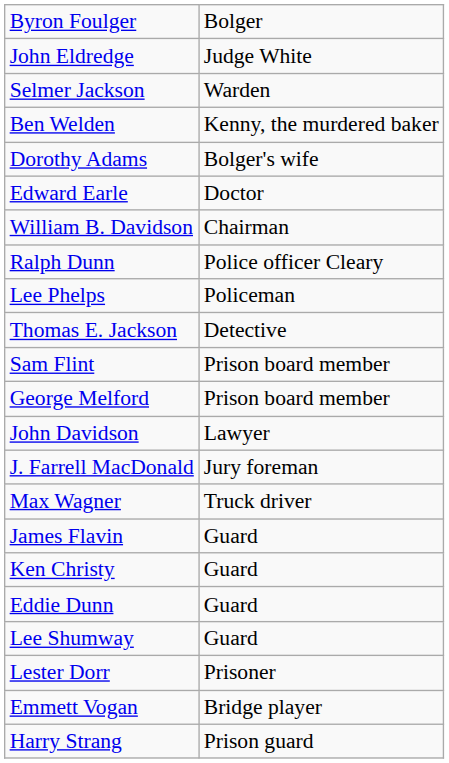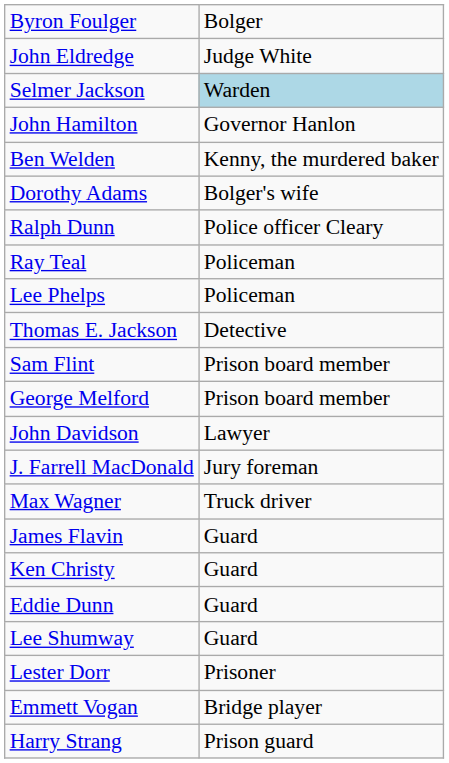Selmer Jackson | column 2: no background -> lightblue background
+ row: John Hamilton | Governor Hanlon
- row: Edward Earle | Doctor
- row: William B. Davidson | Chairman
+ row: Ray Teal | Policeman
